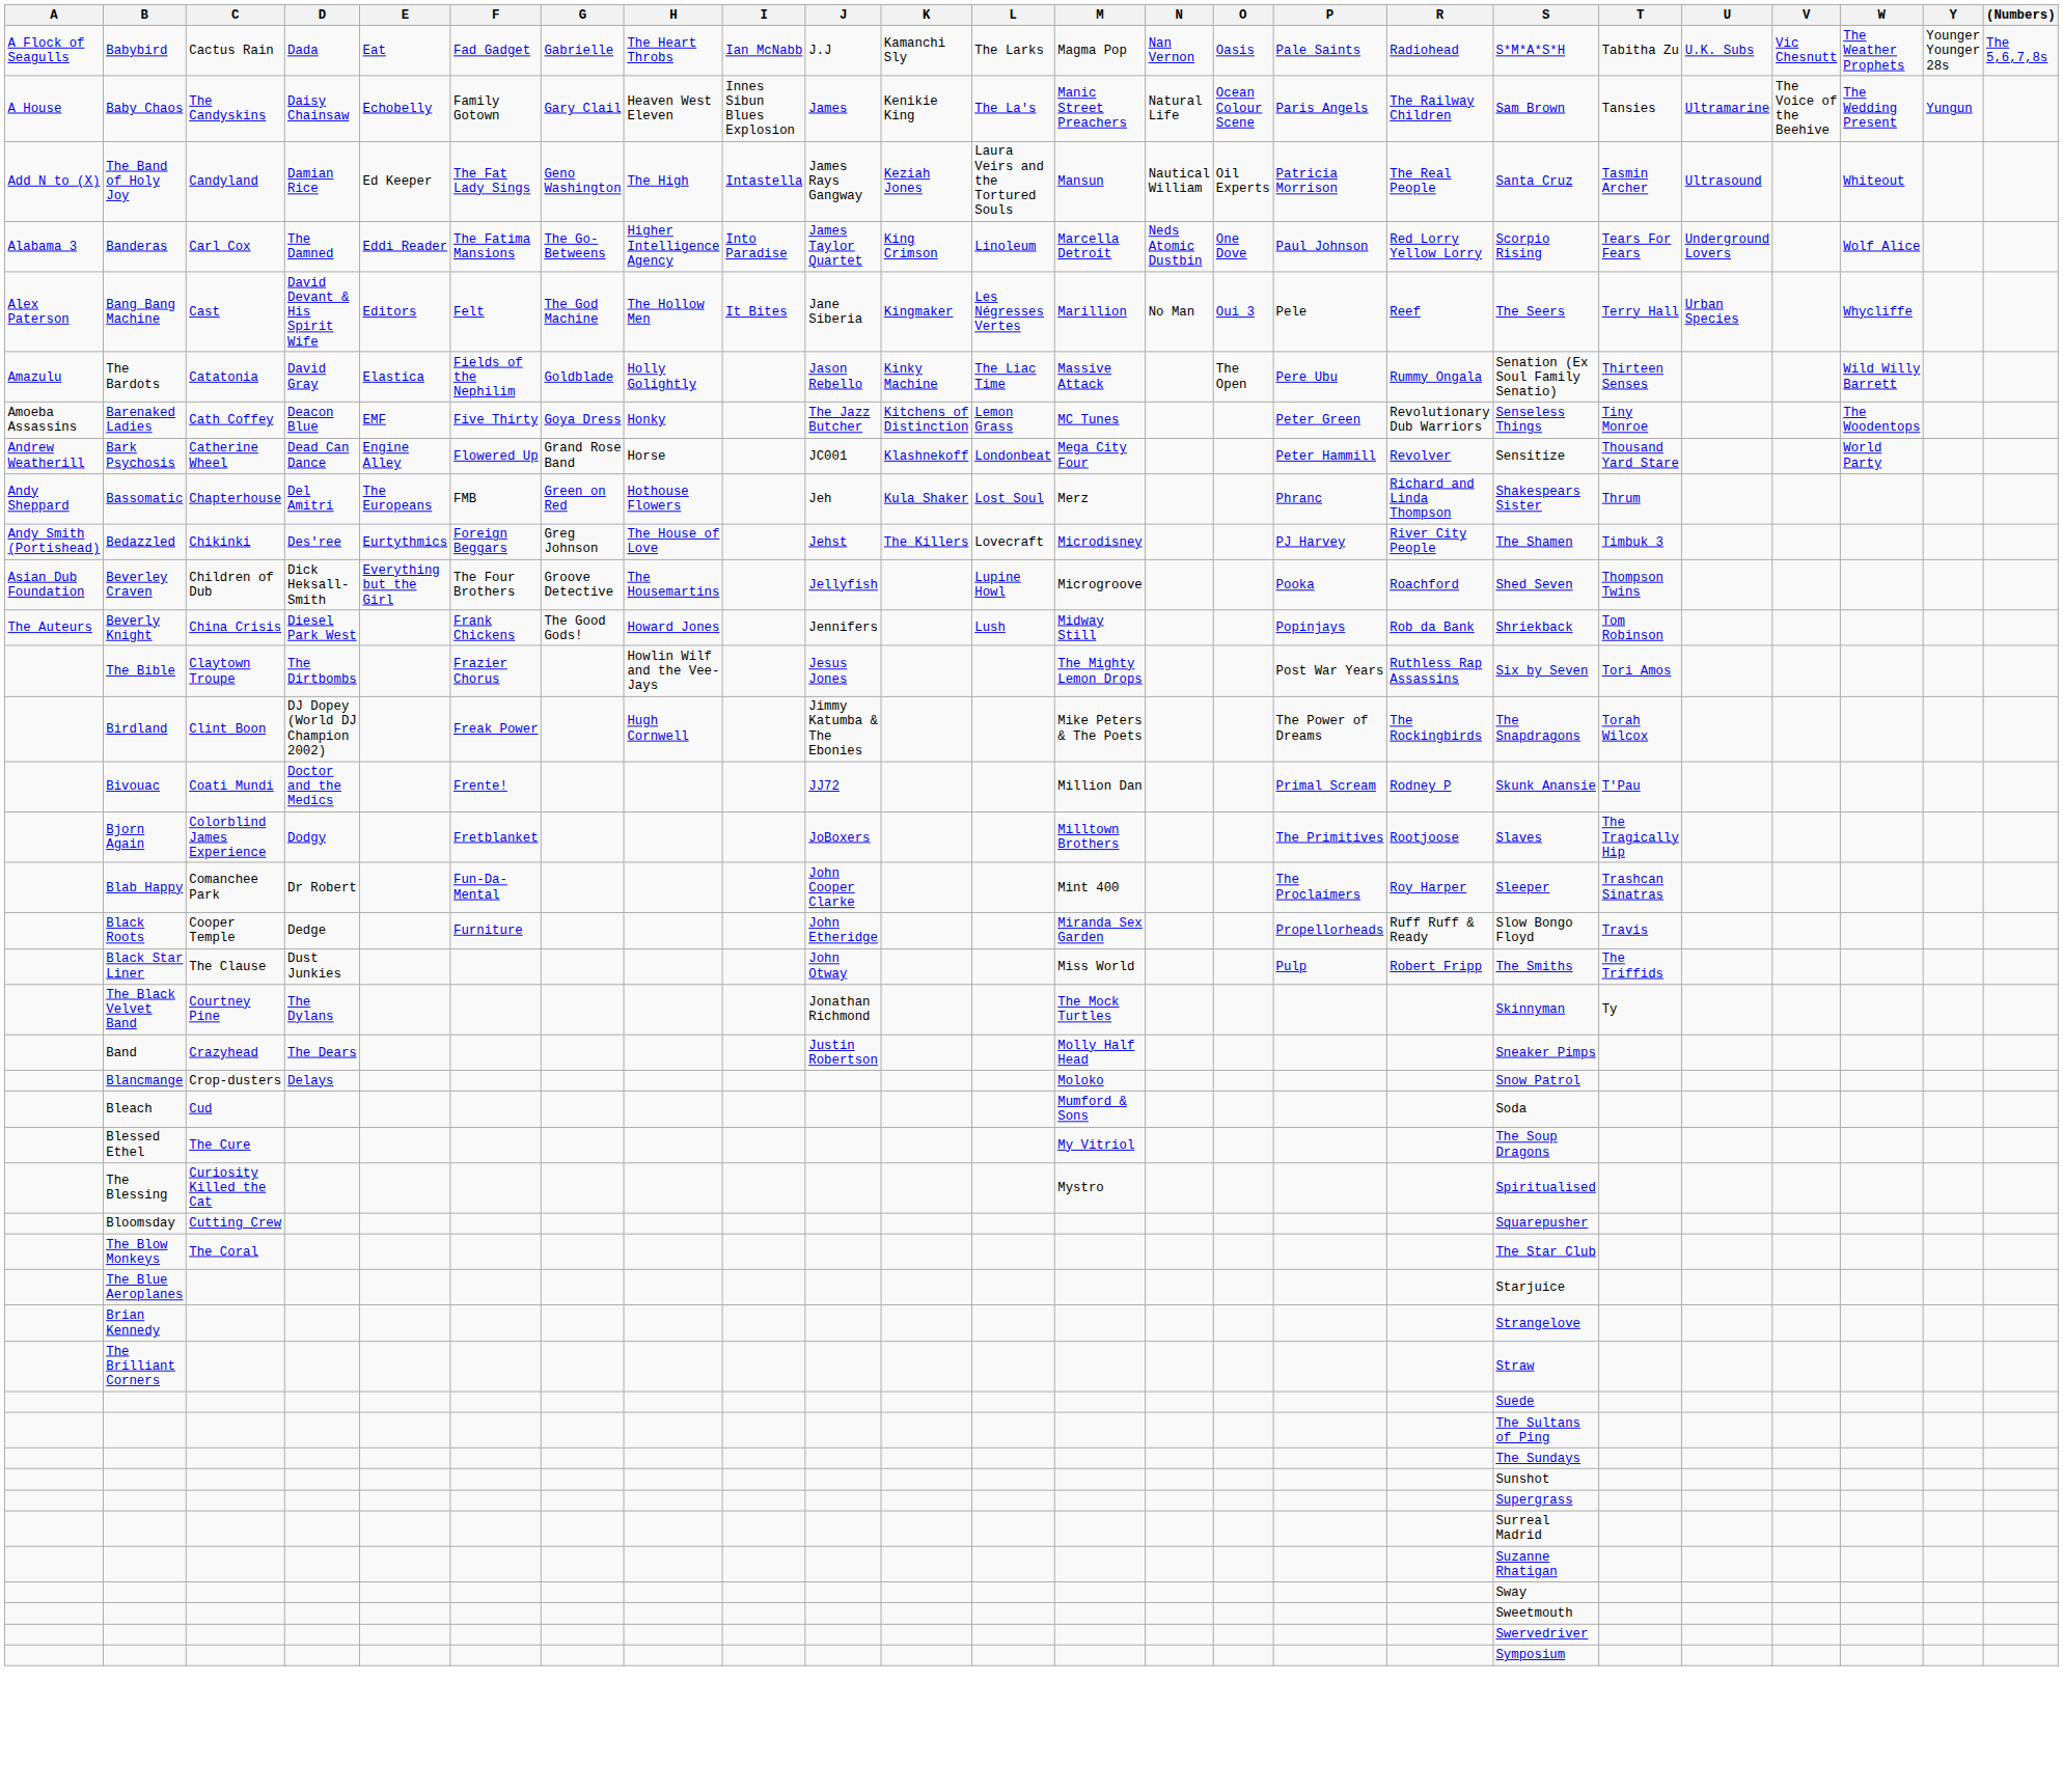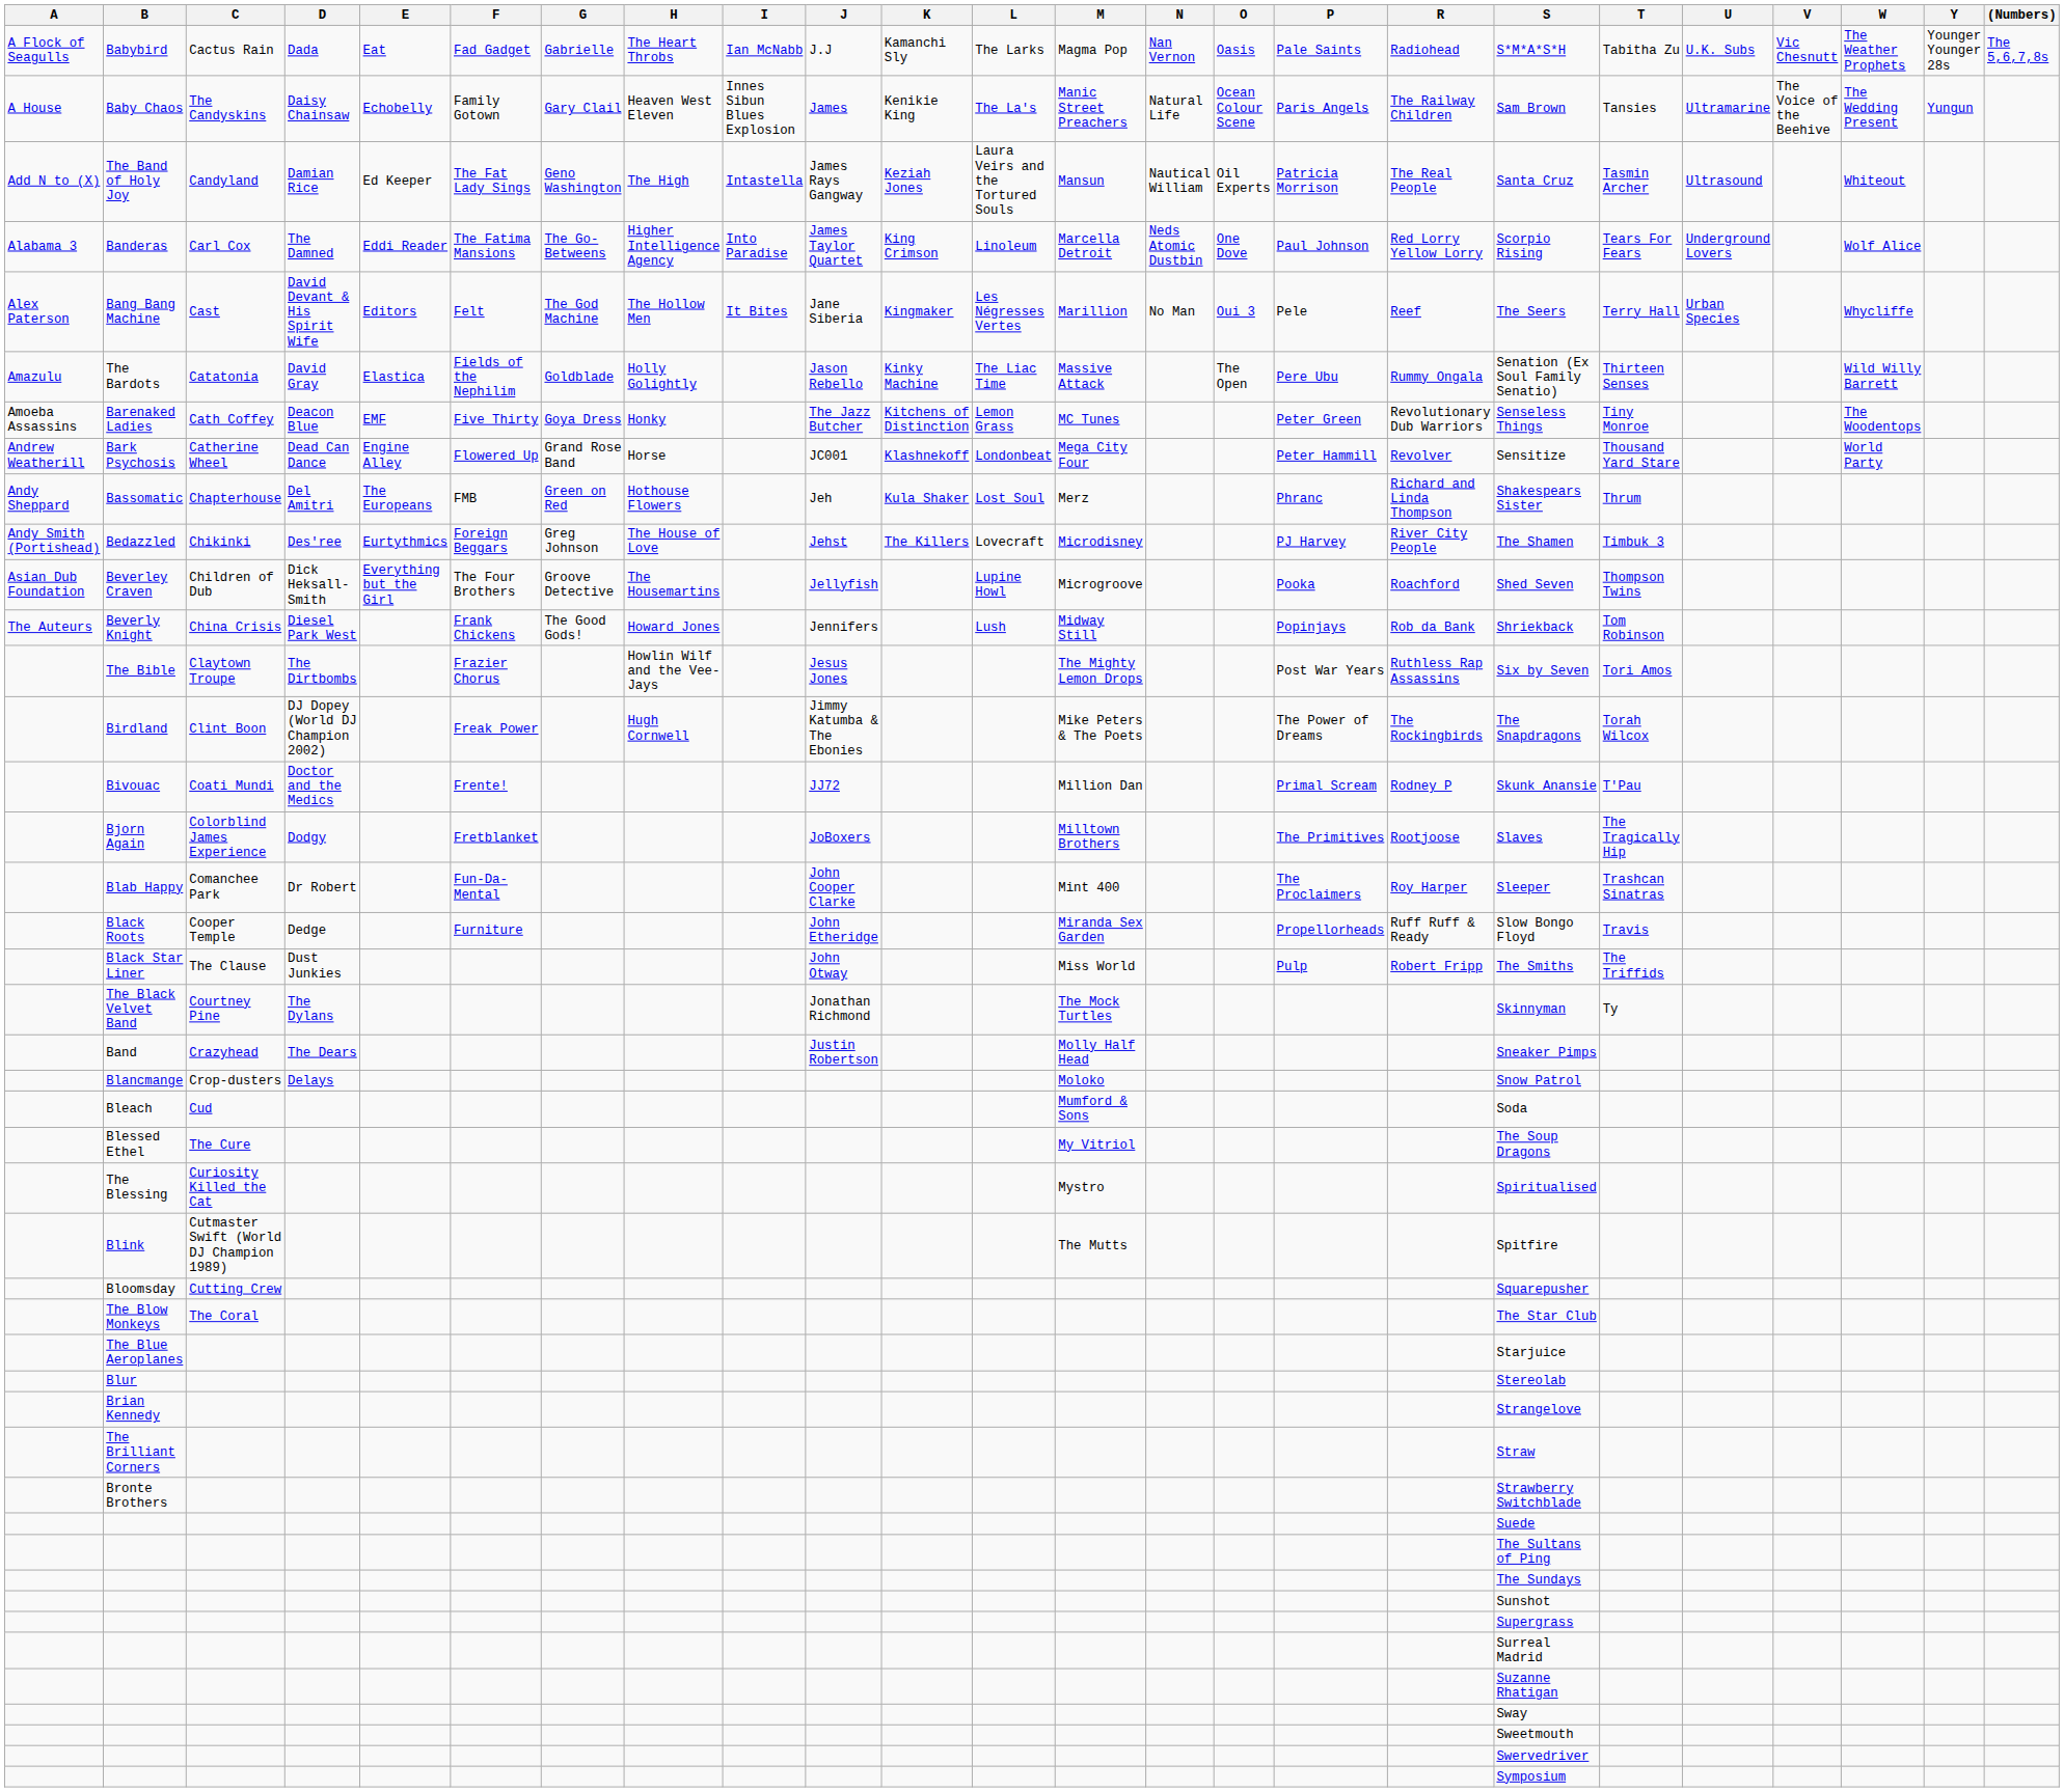+ row: Blink | Cutmaster Swift (World DJ Champion 1989) | The Mutts | Spitfire
+ row: Blur | Stereolab
+ row: Bronte Brothers | Strawberry Switchblade
